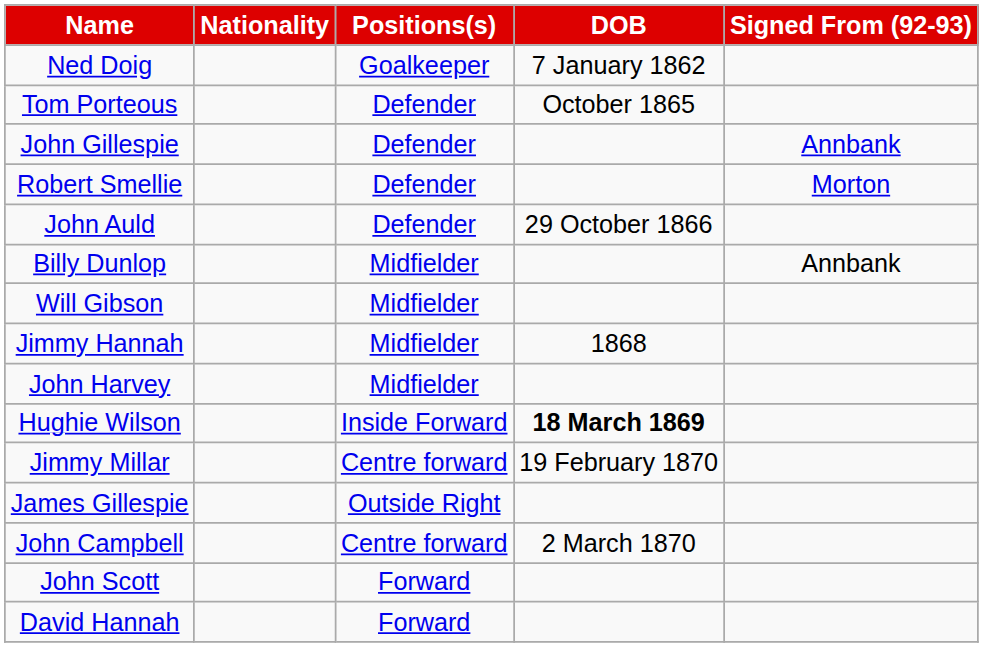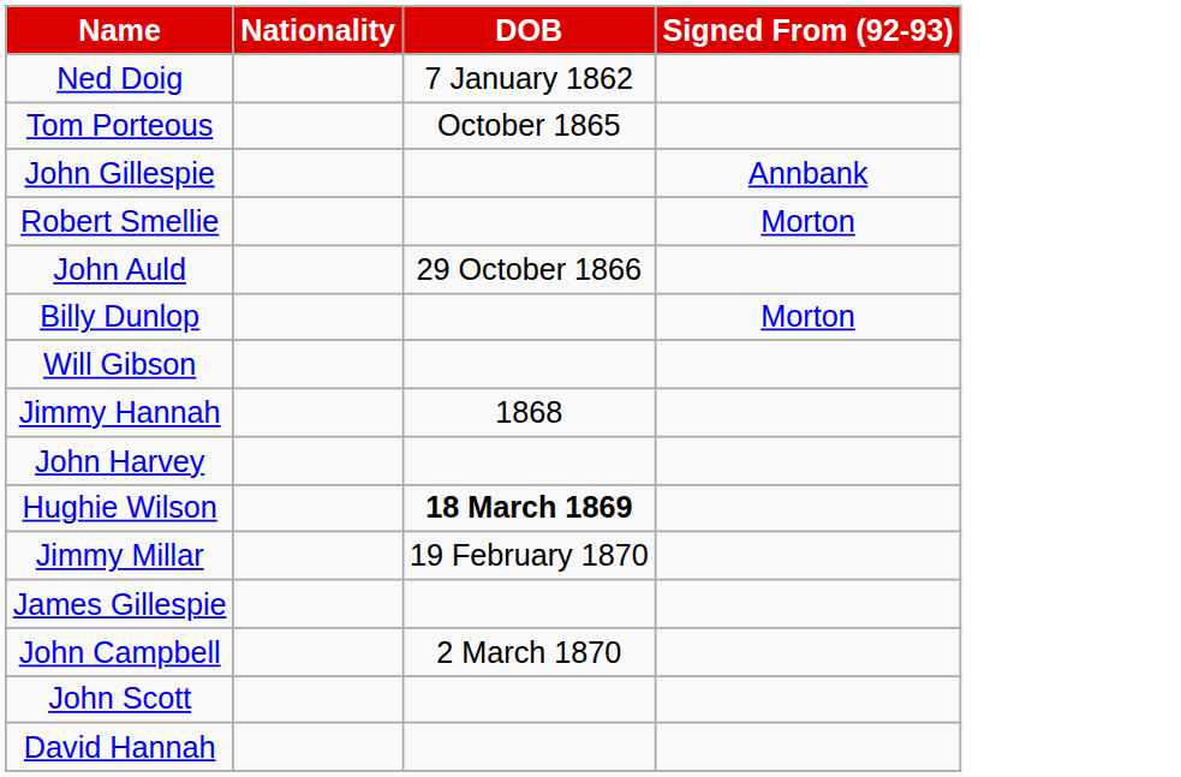- column: Positions(s) | Goalkeeper | Defender | Defender | Defender | Defender | Midfielder | Midfielder | Midfielder | Midfielder | Inside Forward | Centre forward | Outside Right | Centre forward | Forward | Forward
Billy Dunlop | Signed From (92-93): Annbank -> Morton
